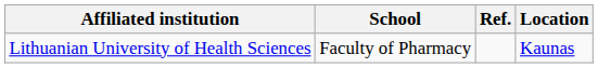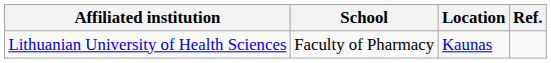columns swapped: Location <-> Ref.
